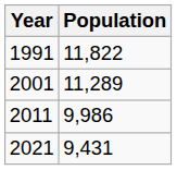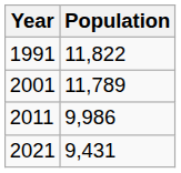2001 | Population: 11,289 -> 11,789
